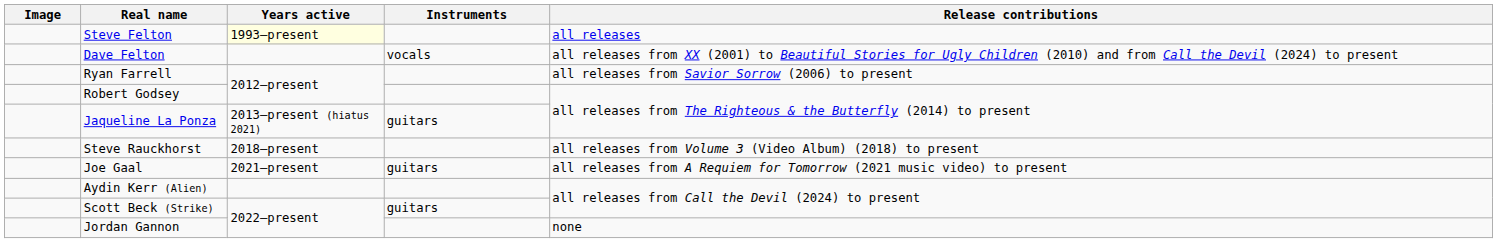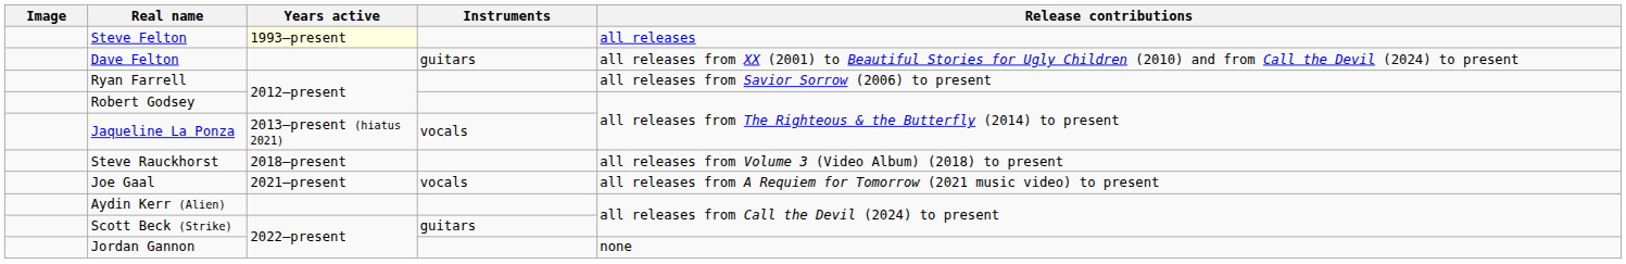Dave Felton | Instruments: vocals -> guitars
Jaqueline La Ponza | Instruments: guitars -> vocals
Joe Gaal | Instruments: guitars -> vocals
